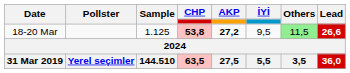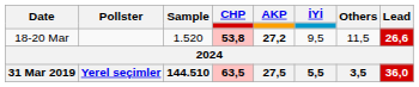18-20 Mar | Sample: 1.125 -> 1.520
18-20 Mar | Others: lightgreen background -> no background
